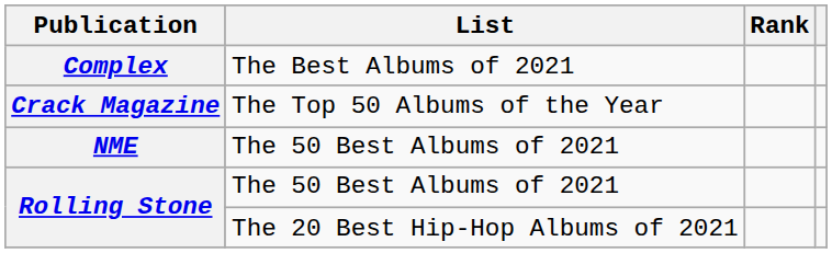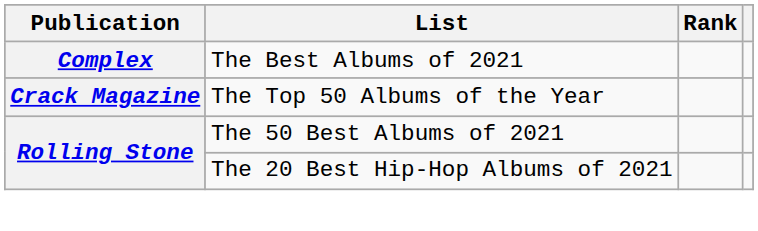- row: NME | The 50 Best Albums of 2021
